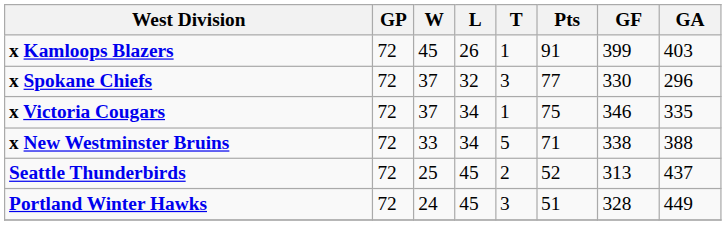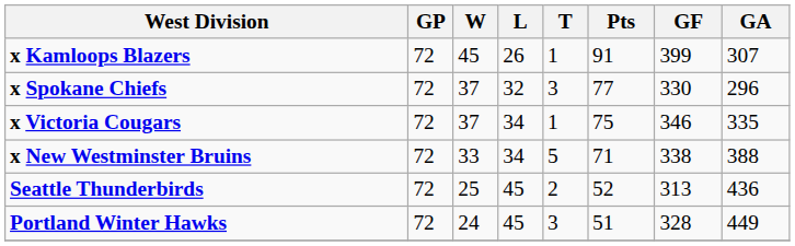x Kamloops Blazers | GA: 403 -> 307
Seattle Thunderbirds | GA: 437 -> 436
